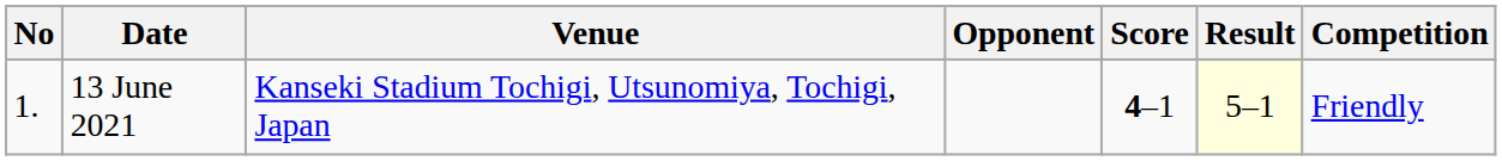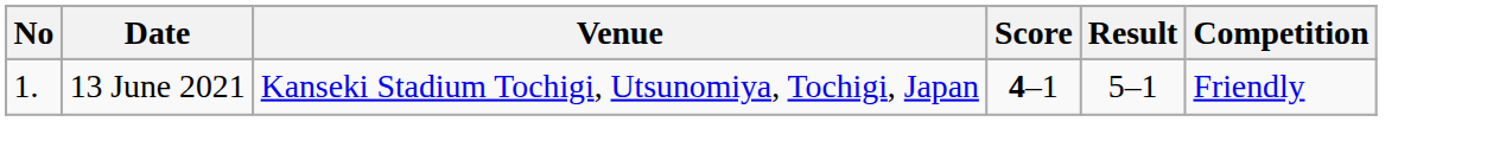- column: Opponent
13 June 2021 | Result: lightyellow background -> no background
